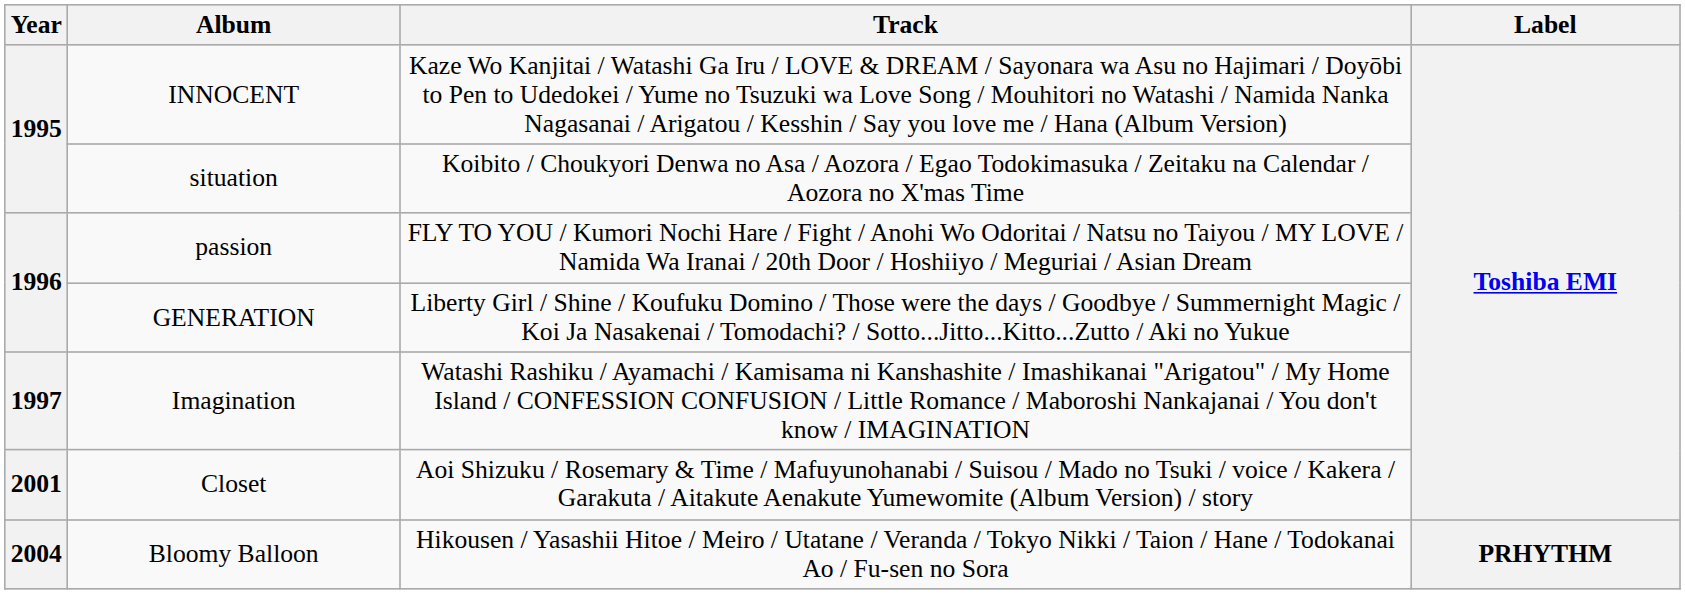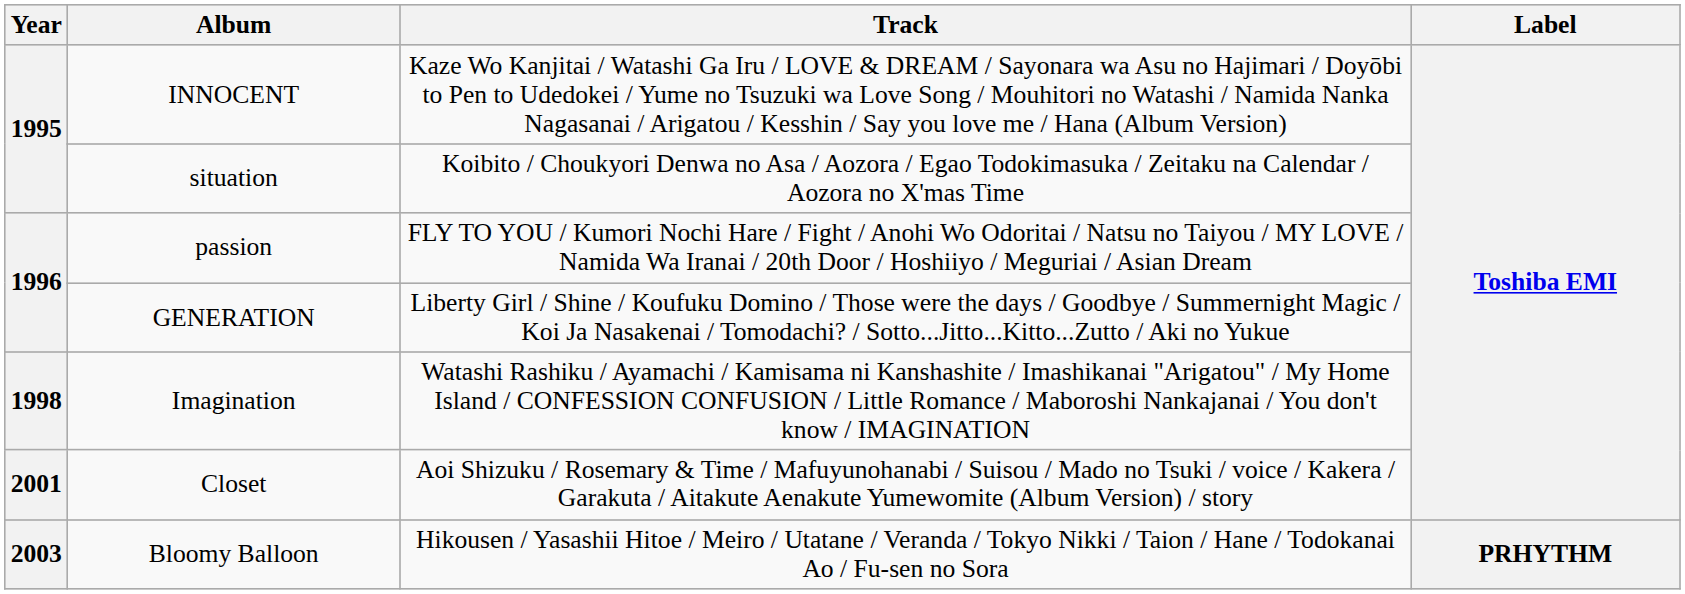Imagination | Year: 1997 -> 1998
Bloomy Balloon | Year: 2004 -> 2003
